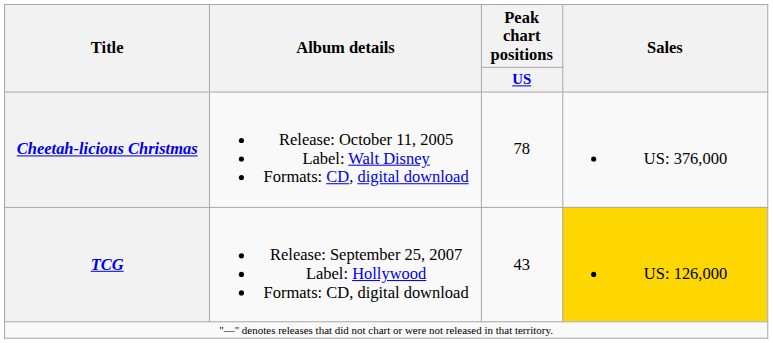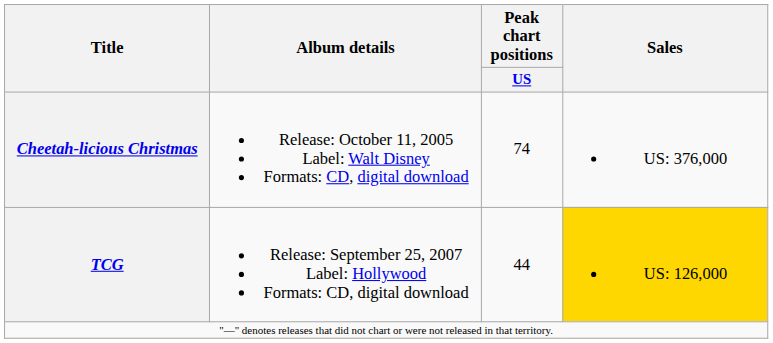Cheetah-licious Christmas | Peak chart positions / US: 78 -> 74
TCG | Peak chart positions / US: 43 -> 44
